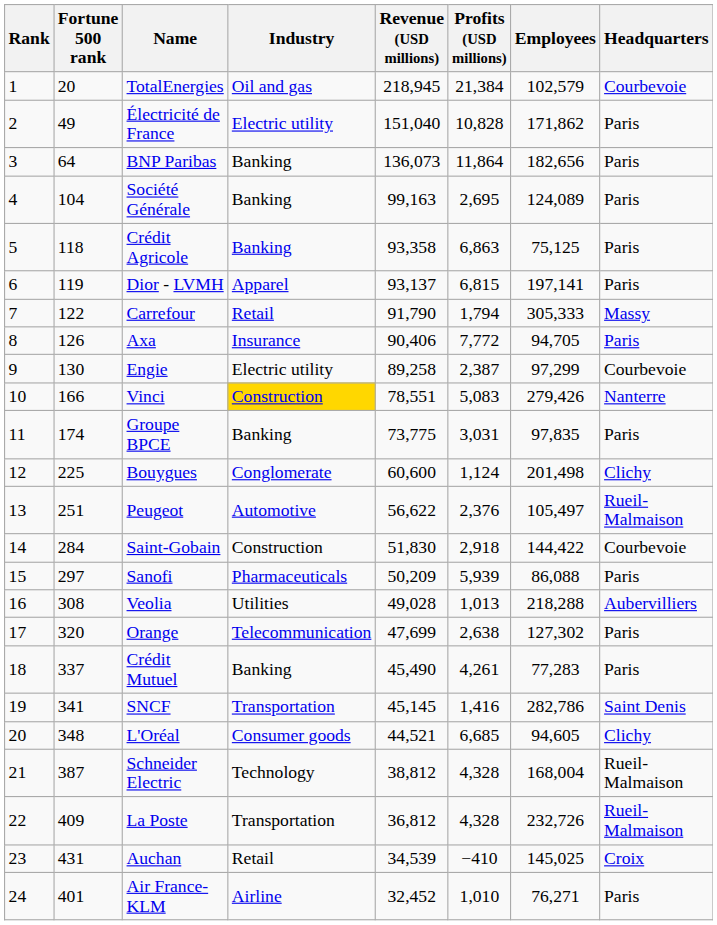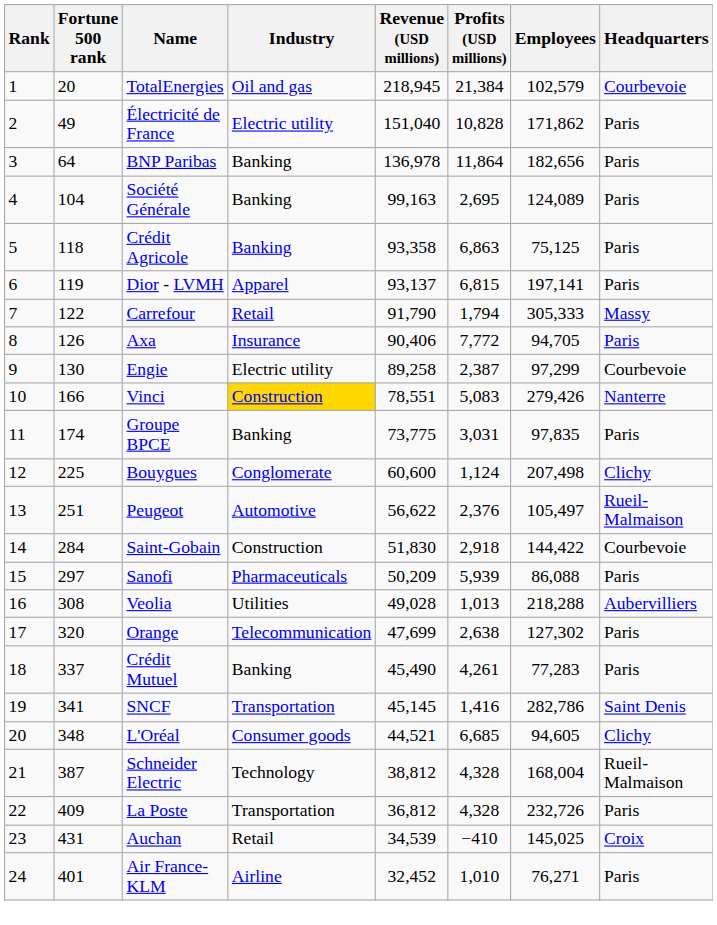BNP Paribas | Revenue (USD millions): 136,073 -> 136,978
Bouygues | Employees: 201,498 -> 207,498
La Poste | Headquarters: Rueil-Malmaison -> Paris
